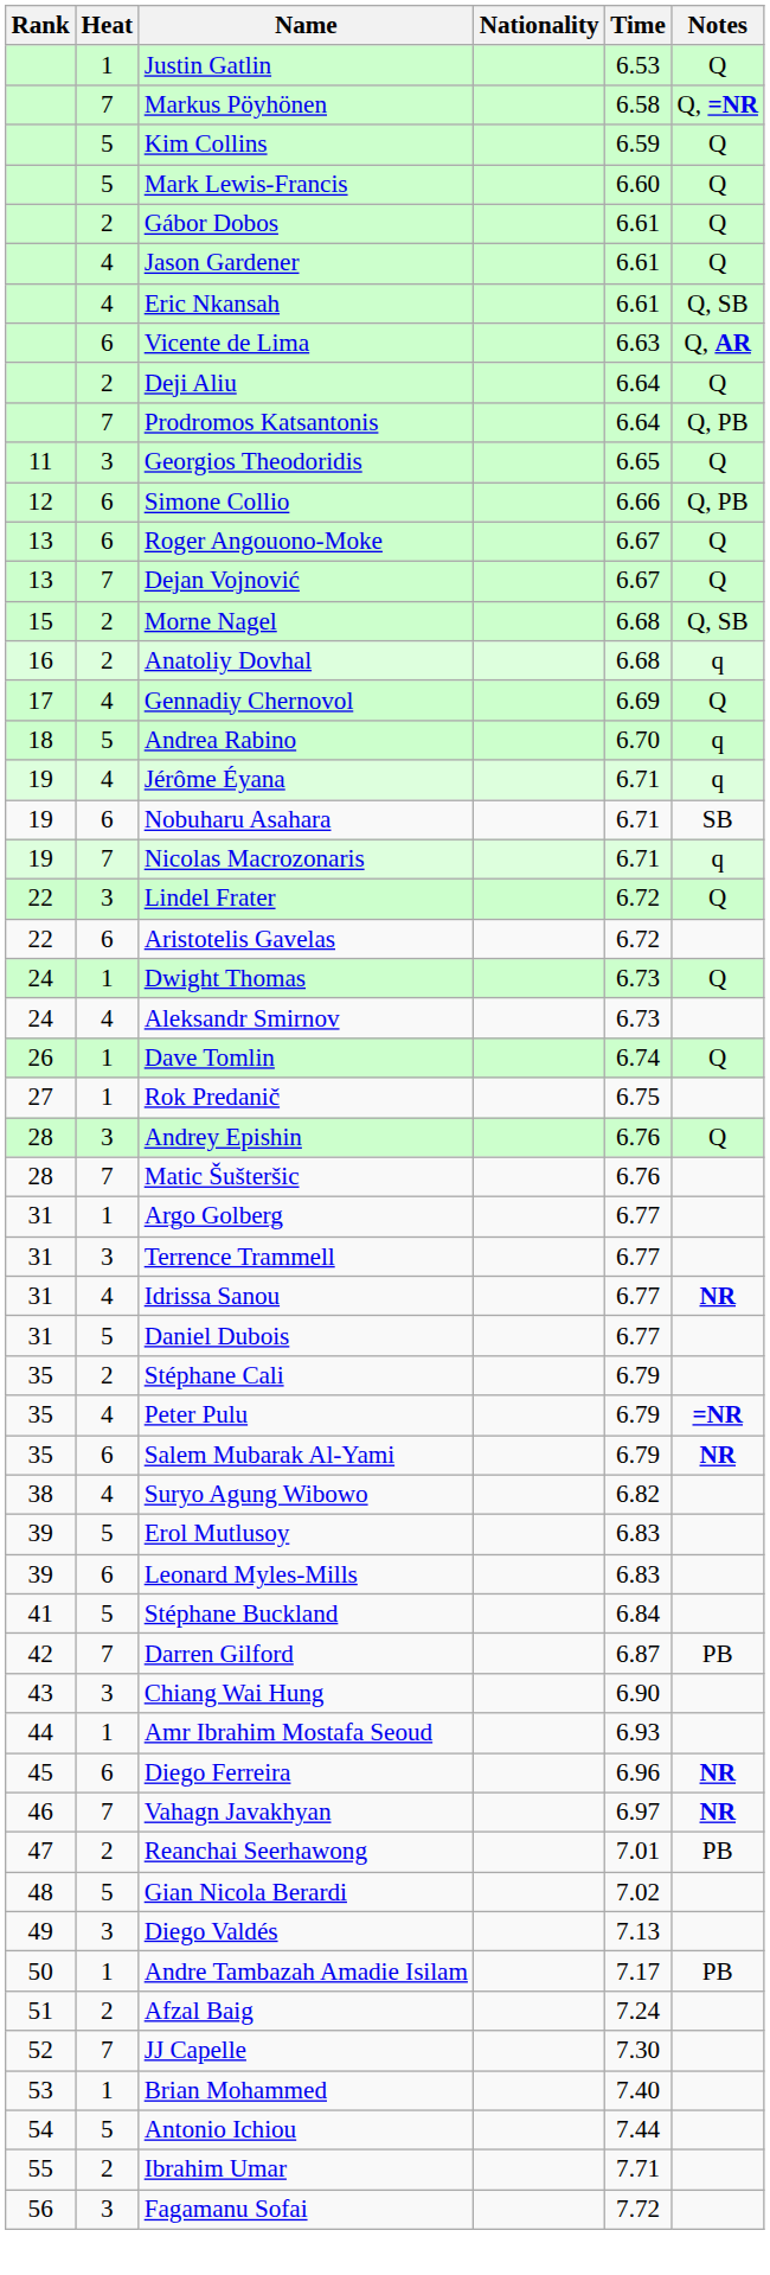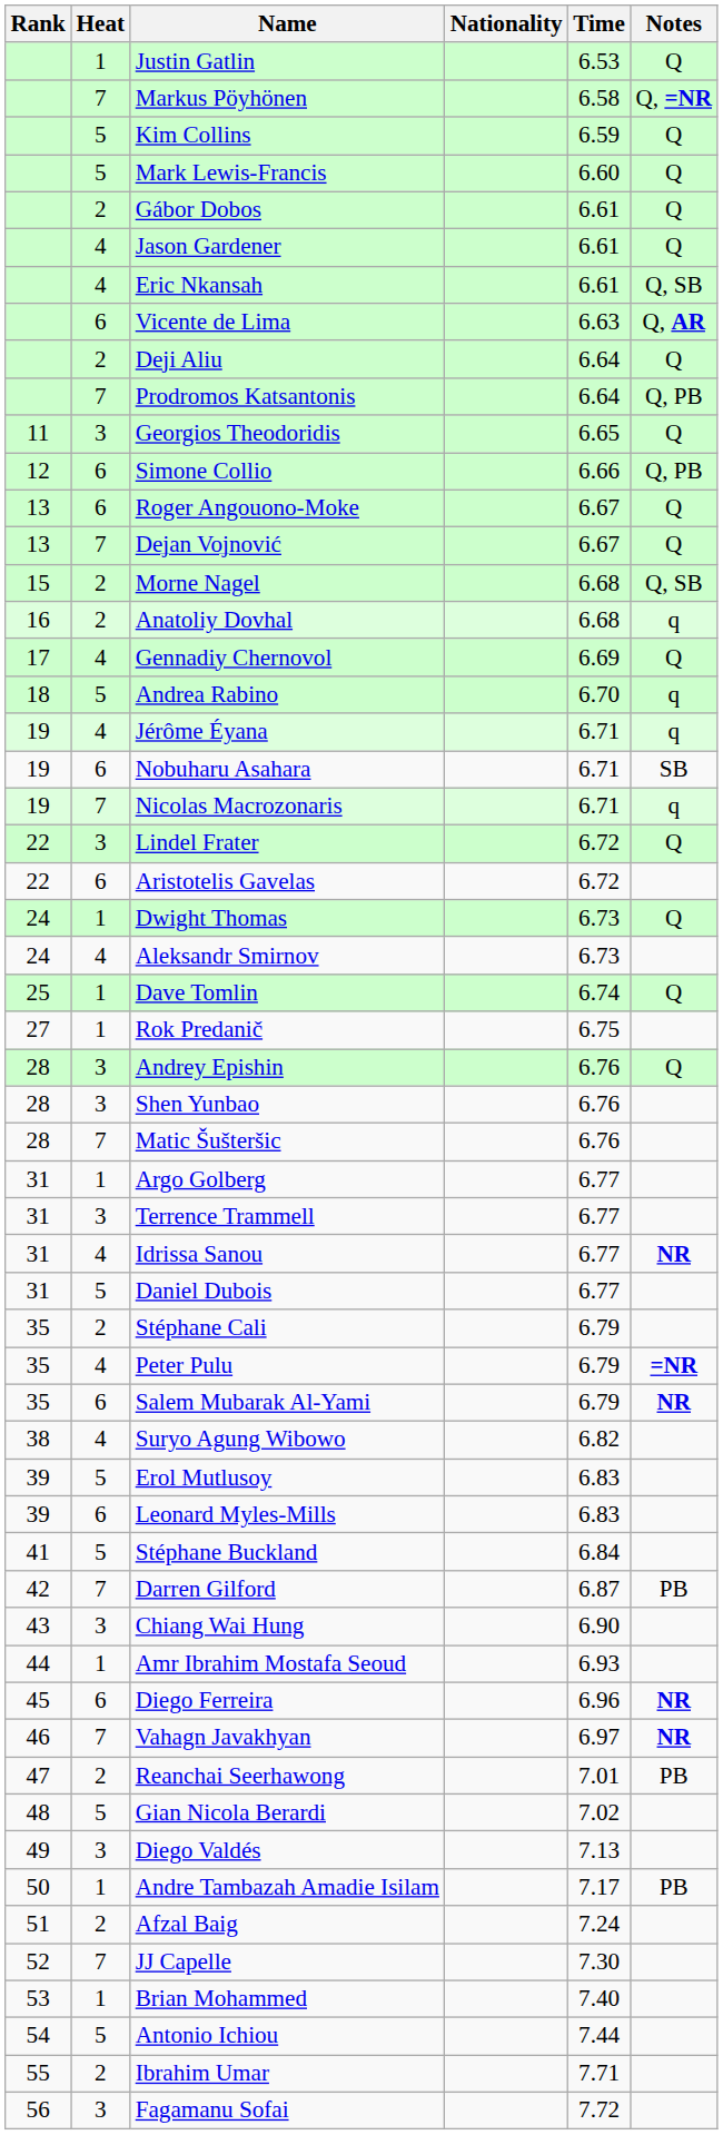Dave Tomlin | Rank: 26 -> 25
+ row: 28 | 3 | Shen Yunbao | 6.76
